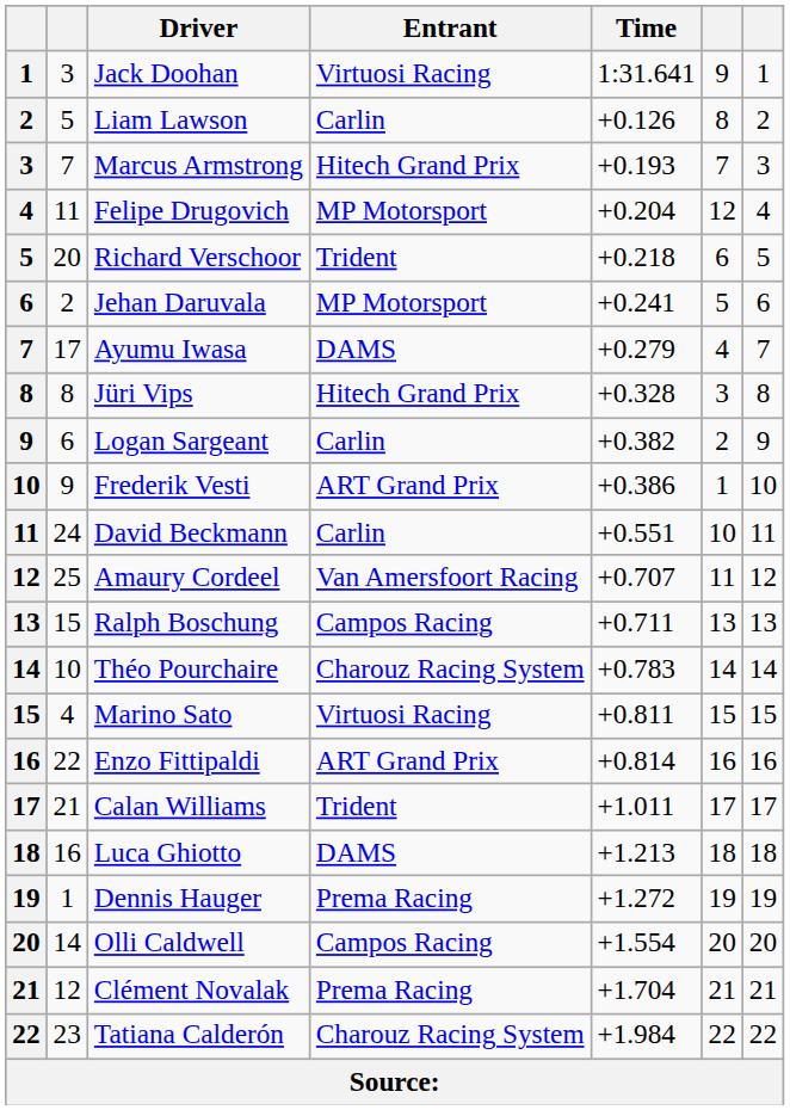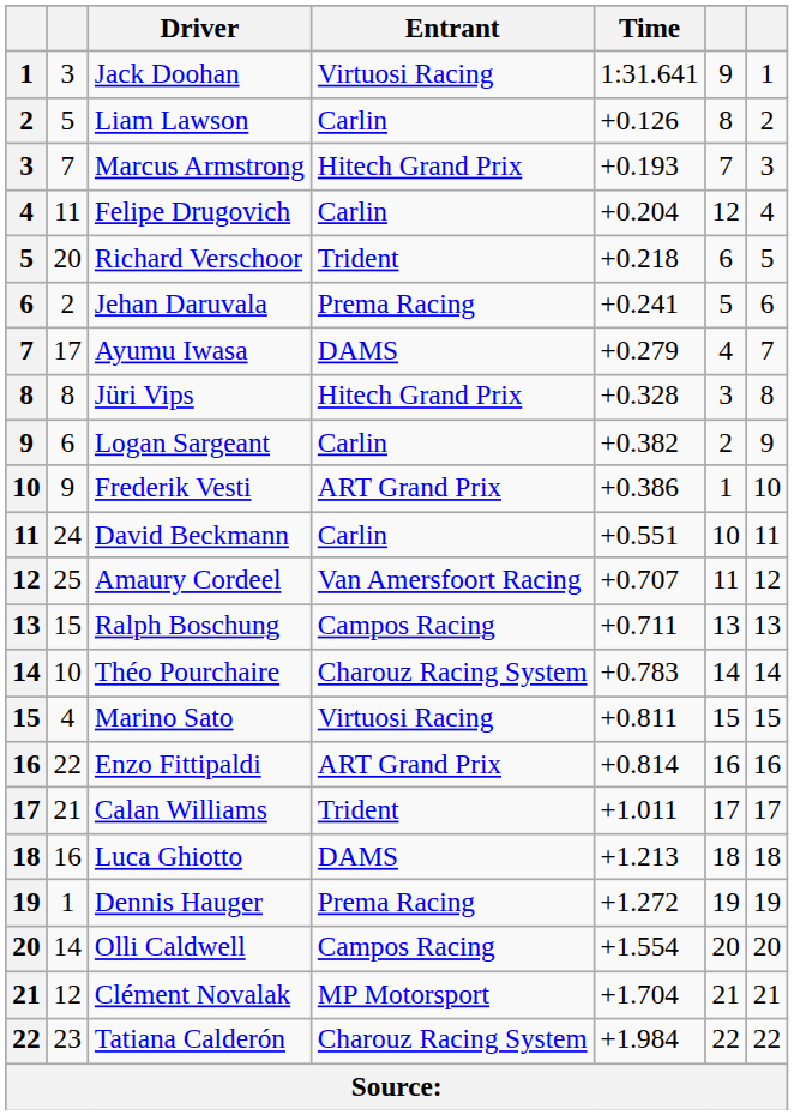Felipe Drugovich | Entrant: MP Motorsport -> Carlin
Jehan Daruvala | Entrant: MP Motorsport -> Prema Racing
Clément Novalak | Entrant: Prema Racing -> MP Motorsport
